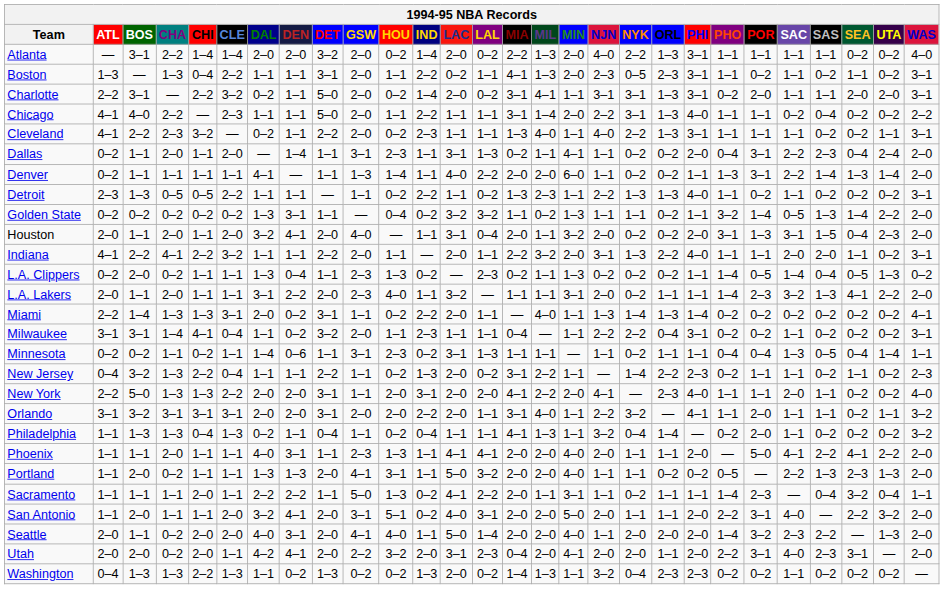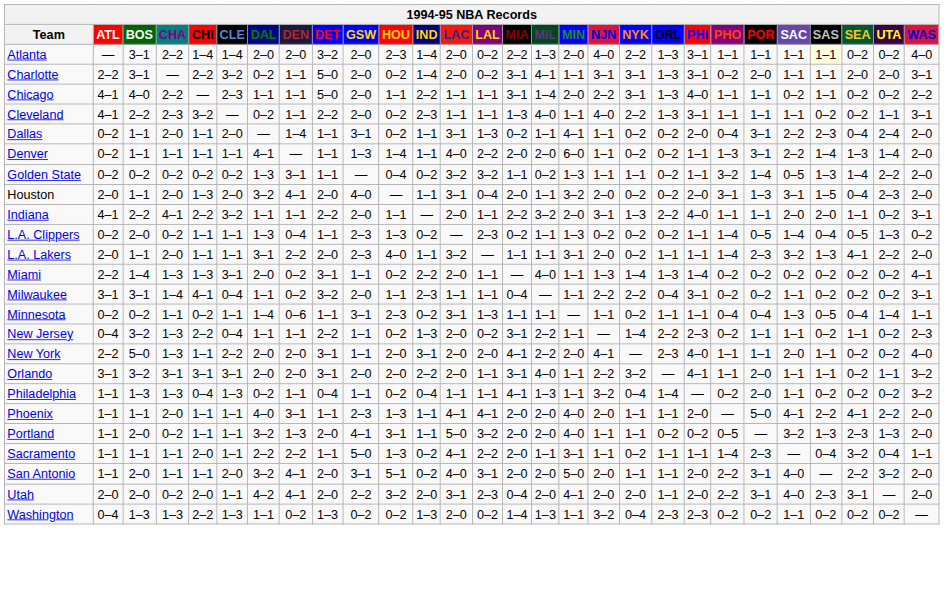Atlanta | HOU: 0–2 -> 2–3
Atlanta | SAS: no background -> lightyellow background
- row: Boston | 1–3 | — | 1–3 | 0–4 | 2–2 | 1–1 | 1–1 | 3–1 | 2–0 | 1–1 | 2–2 | 0–2 | 1–1 | 4–1 | 1–3 | 2–0 | 2–3 | 0–5 | 2–3 | 3–1 | 1–1 | 0–2 | 1–1 | 0–2 | 1–1 | 0–2 | 3–1
Chicago | SAS: 0–4 -> 1–1
Dallas | HOU: 2–3 -> 0–2
- row: Detroit | 2–3 | 1–3 | 0–5 | 0–5 | 2–2 | 1–1 | 1–1 | — | 1–1 | 0–2 | 2–2 | 1–1 | 0–2 | 1–3 | 2–3 | 1–1 | 2–2 | 1–3 | 1–3 | 4–0 | 1–1 | 0–2 | 1–1 | 0–2 | 0–2 | 0–2 | 3–1
Houston | CHI: 1–1 -> 1–3
New York | CHI: 1–3 -> 1–1
Portland | DAL: 1–3 -> 3–2
Portland | SAC: 2–2 -> 3–2
- row: Seattle | 2–0 | 1–1 | 0–2 | 2–0 | 2–0 | 4–0 | 3–1 | 2–0 | 4–1 | 4–0 | 1–1 | 5–0 | 1–4 | 2–0 | 2–0 | 4–0 | 1–1 | 2–0 | 2–0 | 2–0 | 1–4 | 3–2 | 2–3 | 2–2 | — | 1–3 | 2–0
